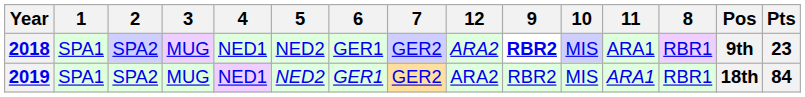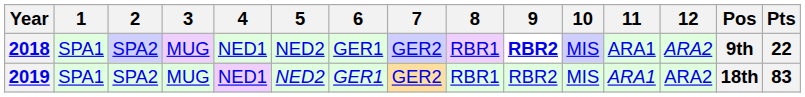columns swapped: 8 <-> 12
2018 | Pts: 23 -> 22
2019 | Pts: 84 -> 83
